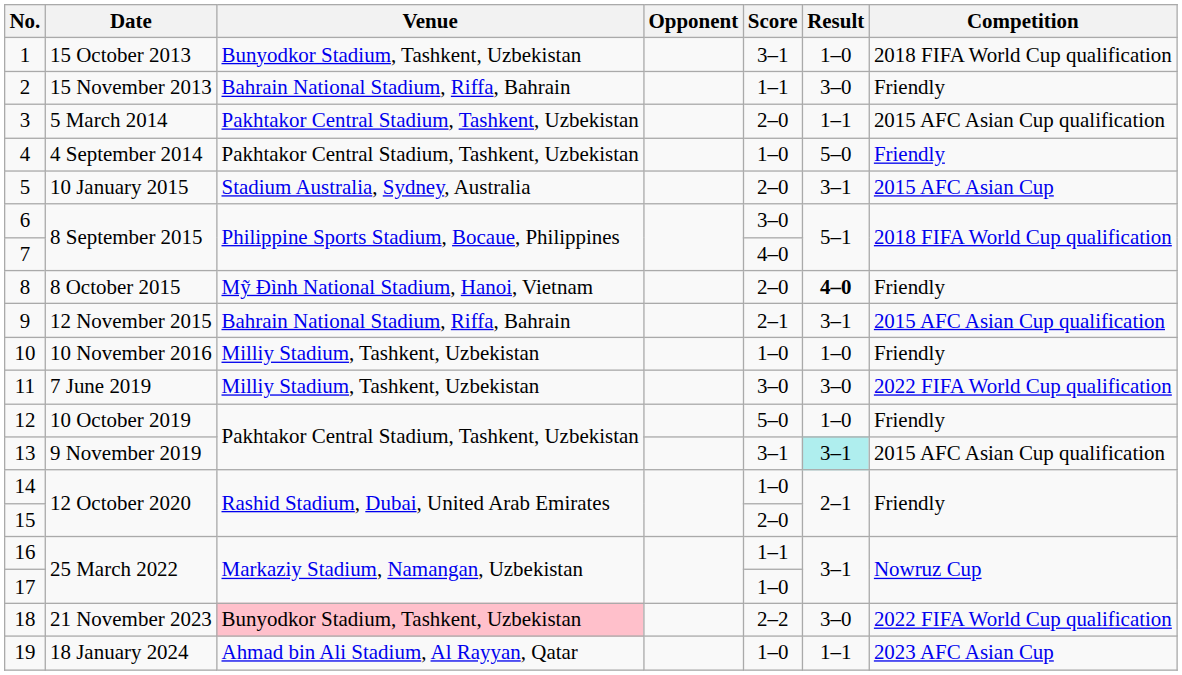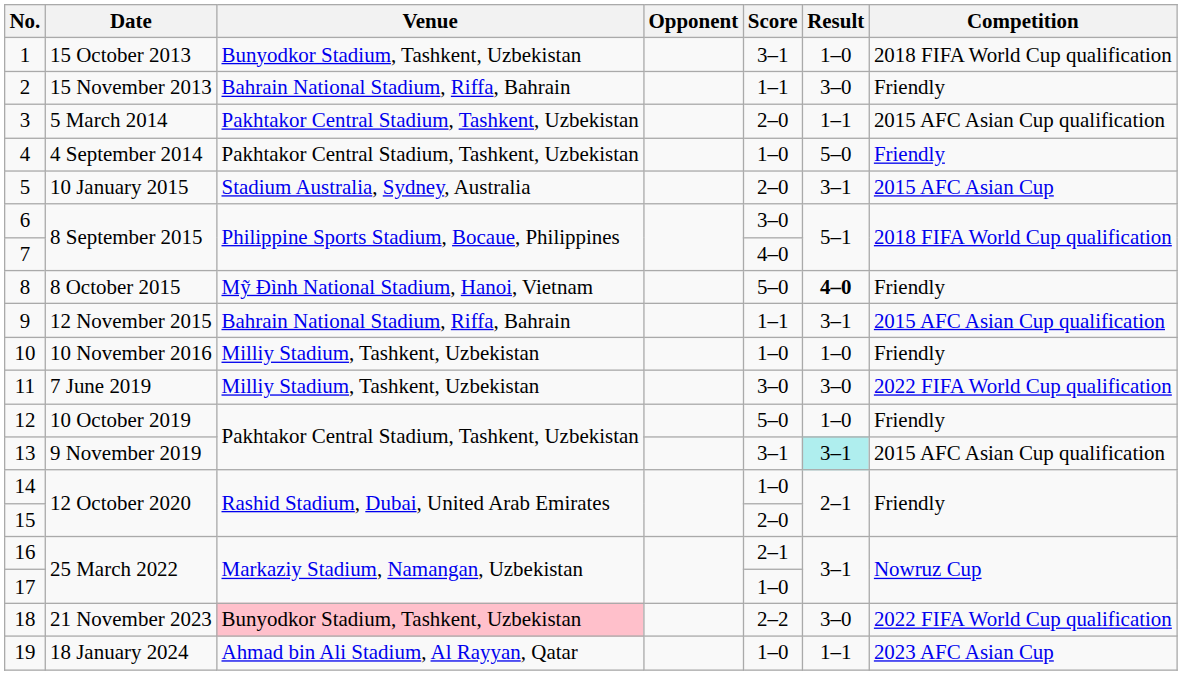8 | Score: 2–0 -> 5–0
9 | Score: 2–1 -> 1–1
16 | Score: 1–1 -> 2–1
